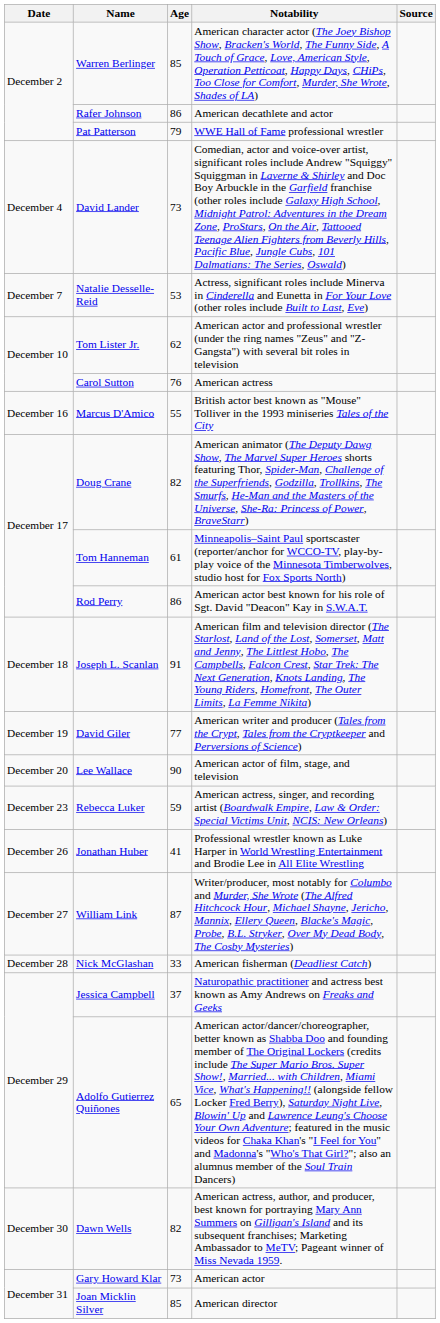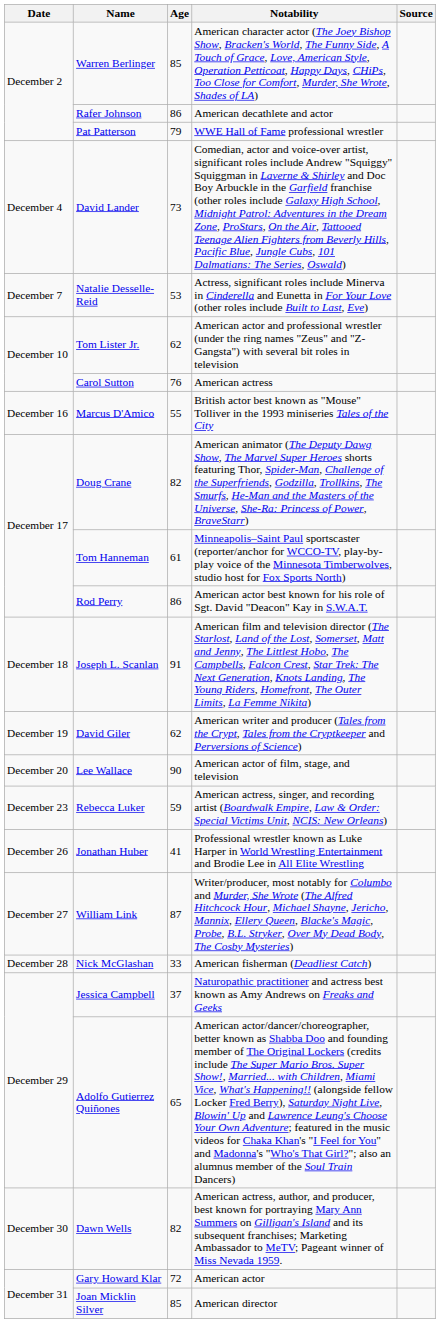David Giler | Age: 77 -> 62
Gary Howard Klar | Age: 73 -> 72
